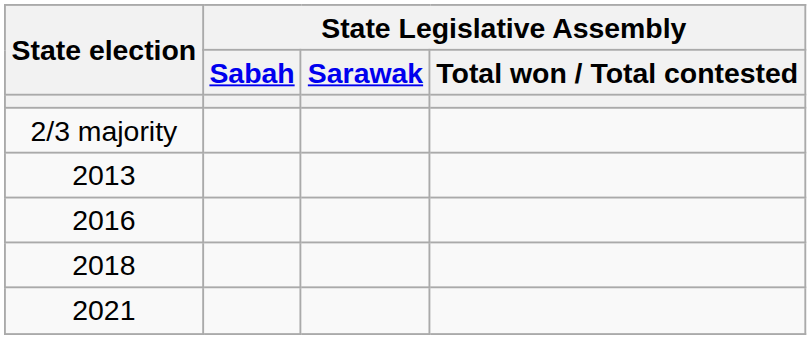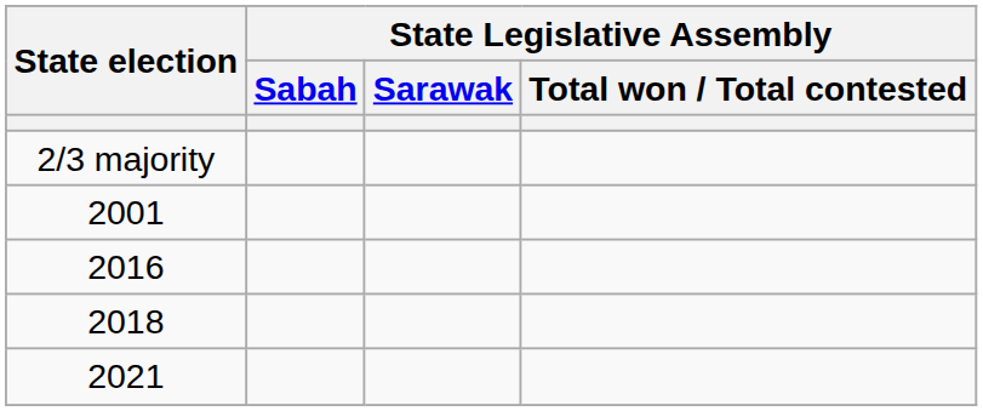+ row: 2001
- row: 2013
